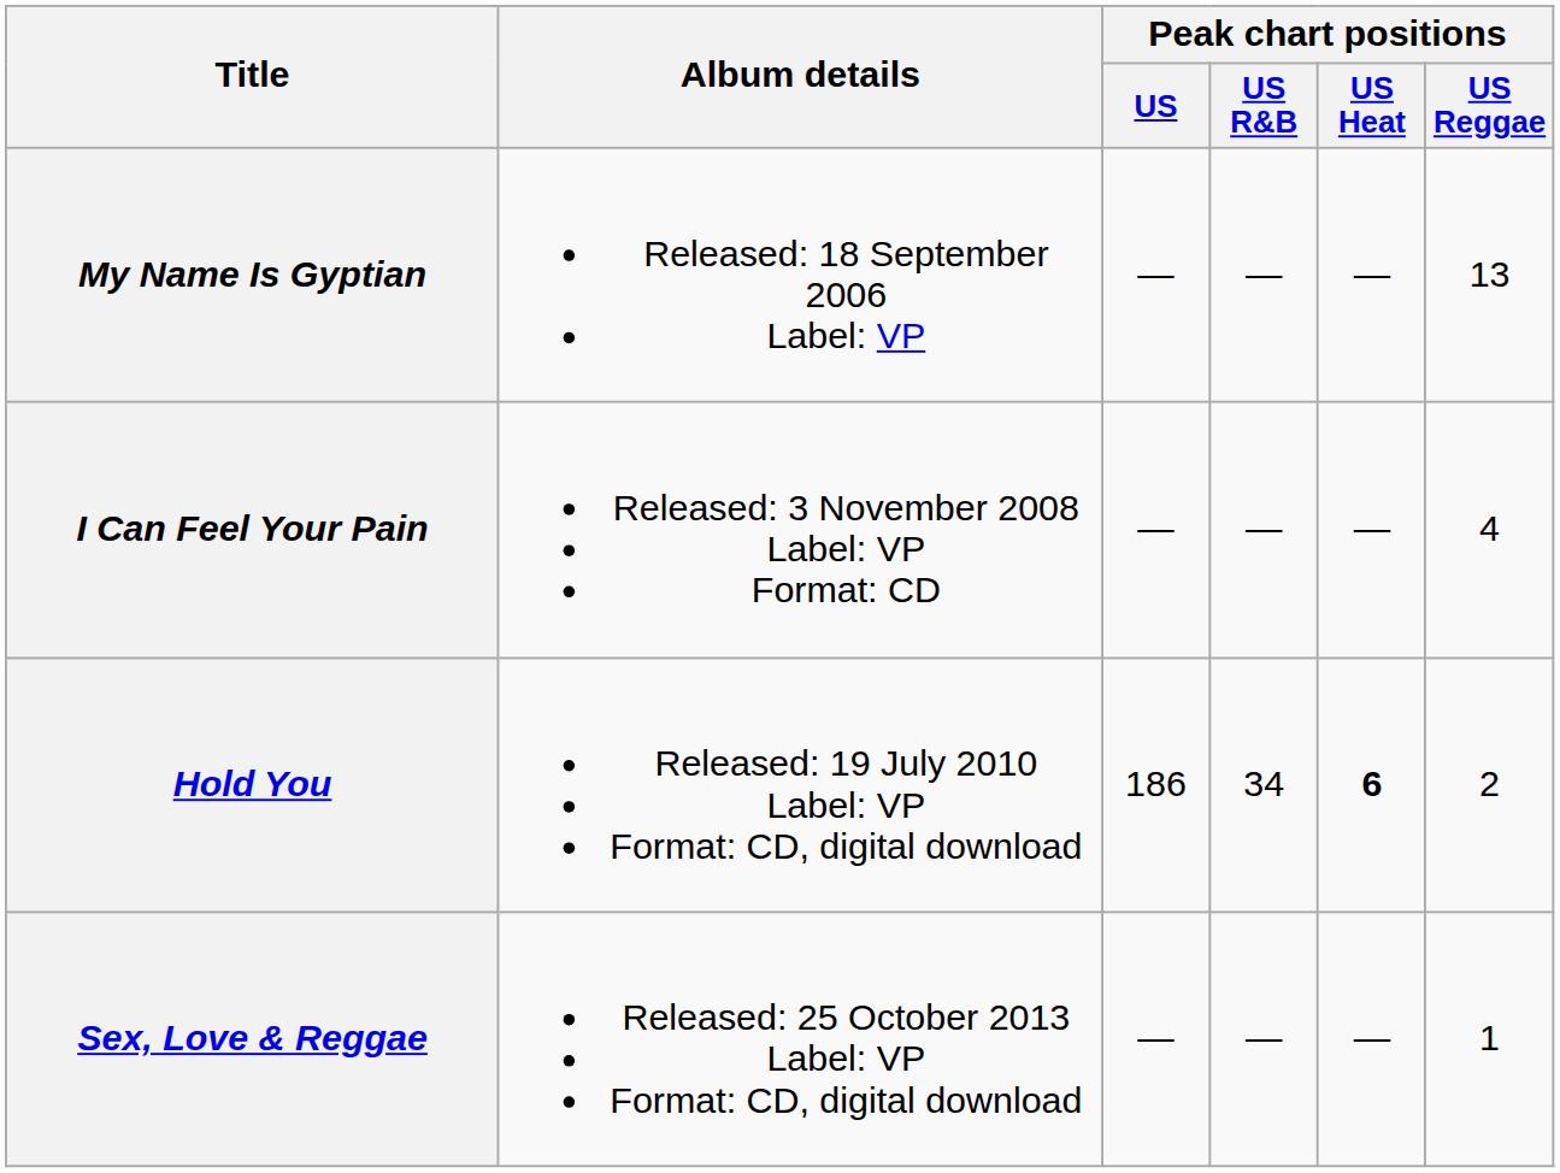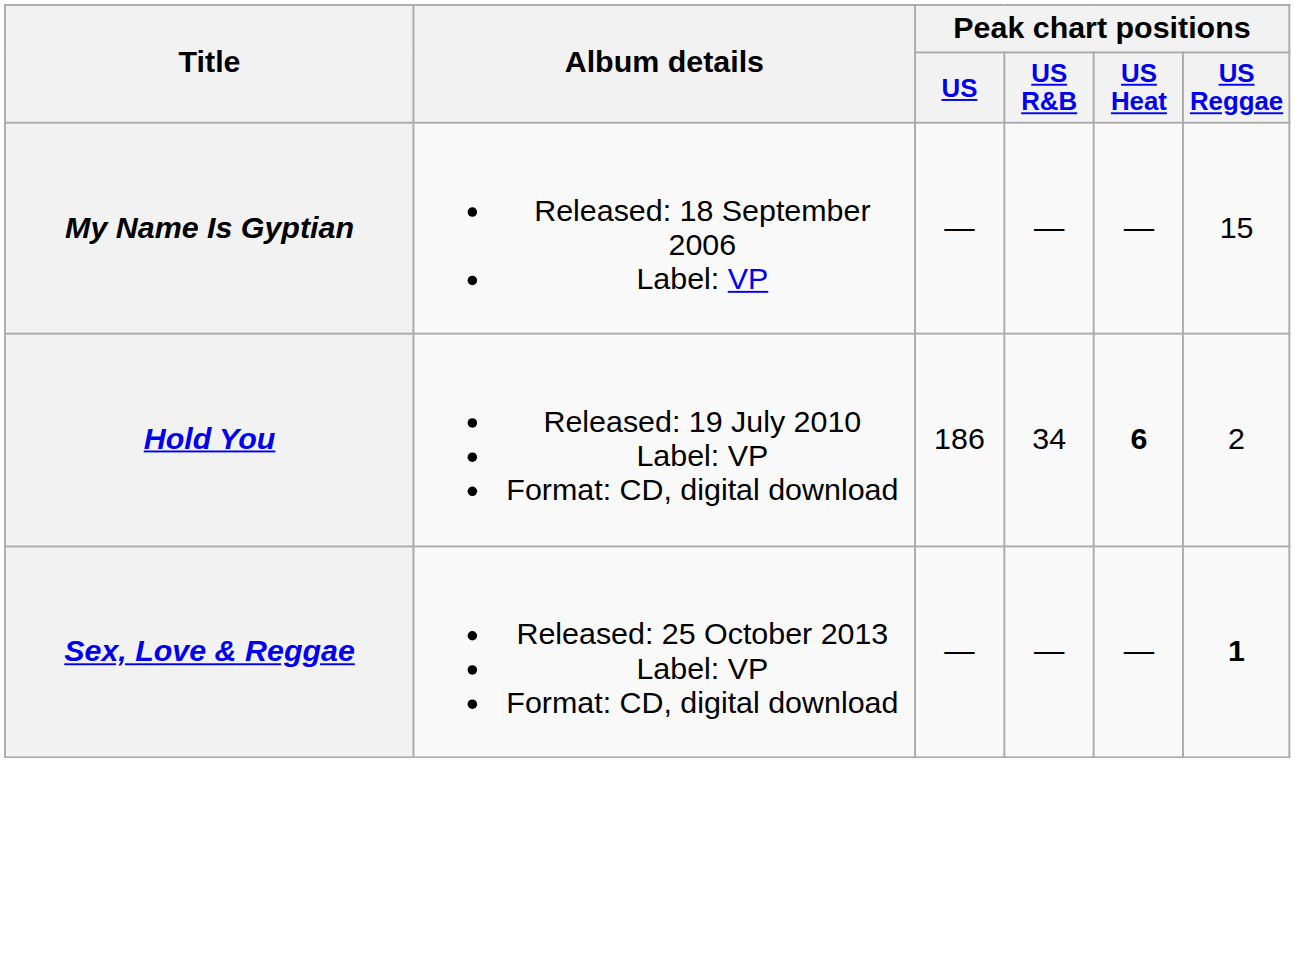My Name Is Gyptian | Peak chart positions / US Reggae: 13 -> 15
- row: I Can Feel Your Pain | Released: 3 November 2008 Label: VP Format: CD | — | — | — | 4
Sex, Love & Reggae | Peak chart positions / US Reggae: normal -> bold
